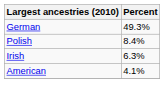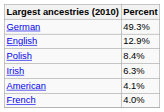+ row: English | 12.9%
+ row: French | 4.0%
